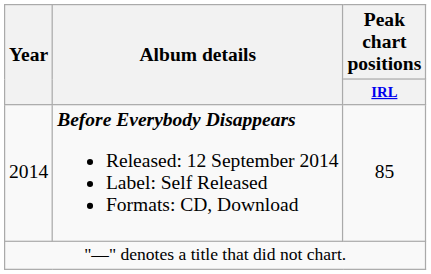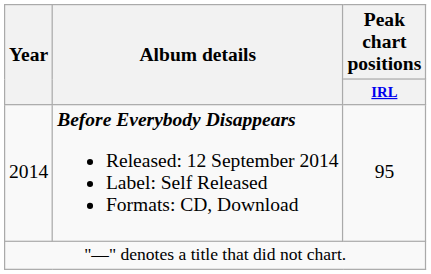2014 | Peak chart positions / IRL: 85 -> 95
